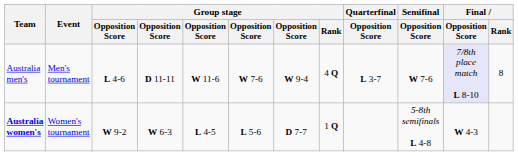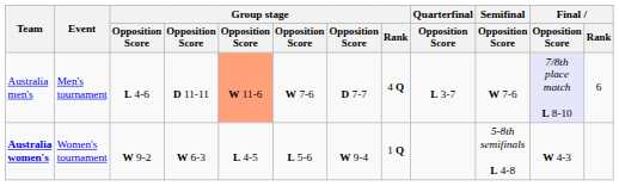Australia men's | column 5: no background -> lightsalmon background
Australia men's | column 7: W 9-4 -> D 7-7
Australia men's | Final / Rank: 8 -> 6
Australia women's | column 7: D 7-7 -> W 9-4
